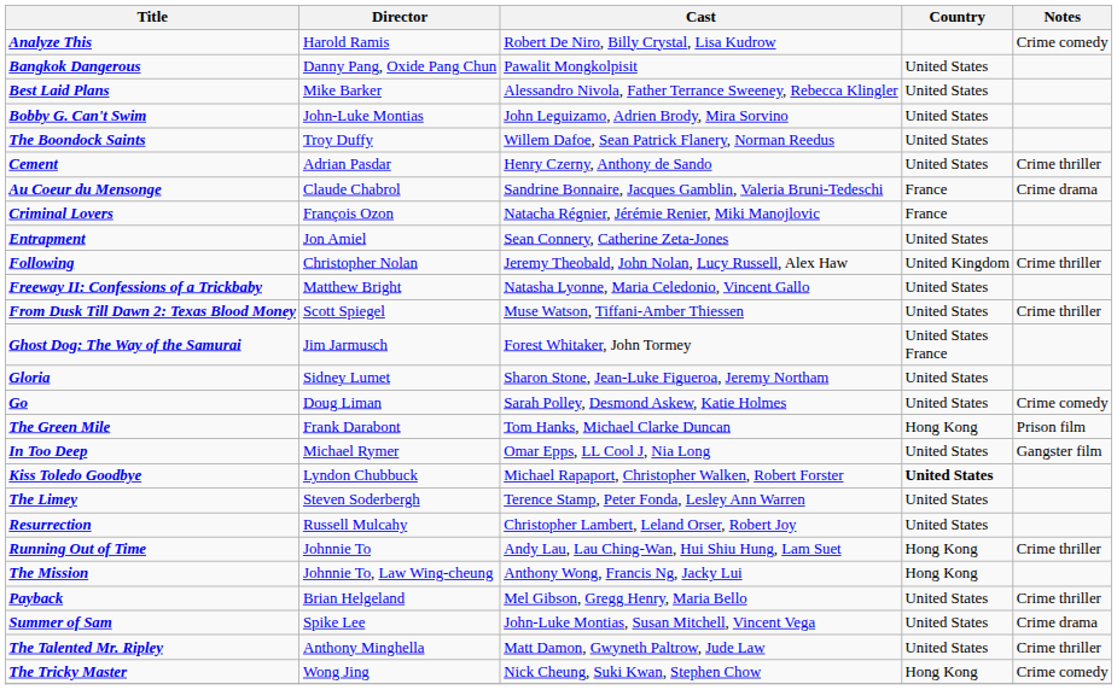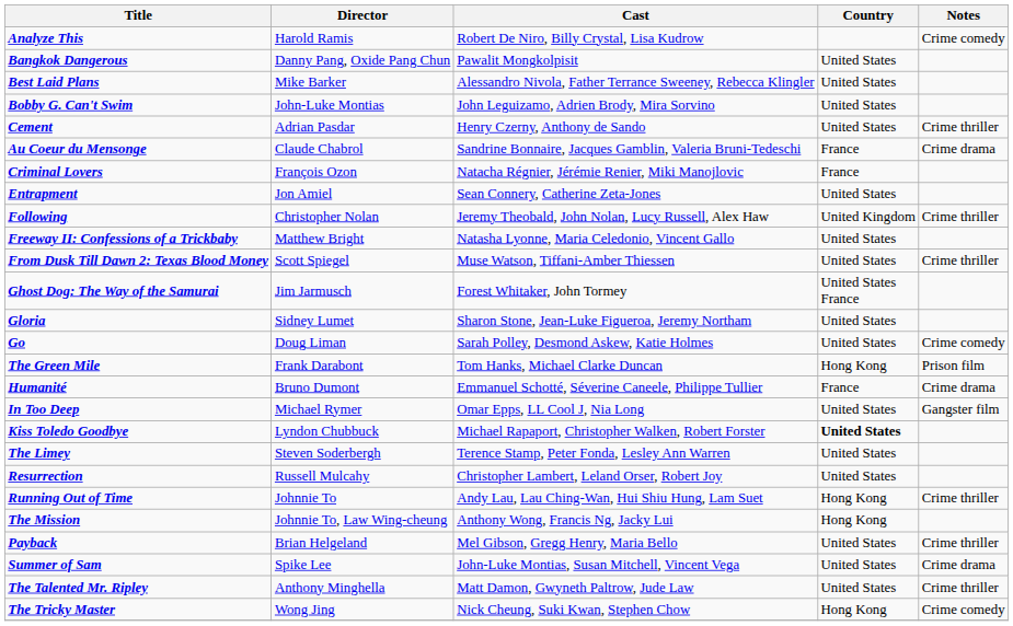- row: The Boondock Saints | Troy Duffy | Willem Dafoe, Sean Patrick Flanery, Norman Reedus | United States
+ row: Humanité | Bruno Dumont | Emmanuel Schotté, Séverine Caneele, Philippe Tullier | France | Crime drama
